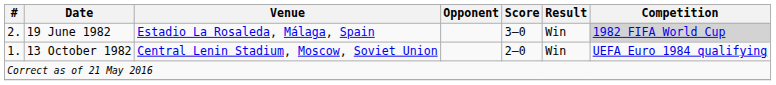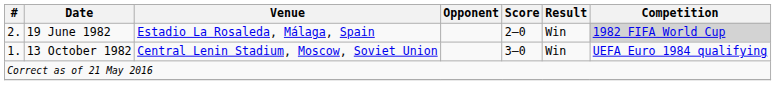19 June 1982 | Score: 3–0 -> 2–0
13 October 1982 | Score: 2–0 -> 3–0
